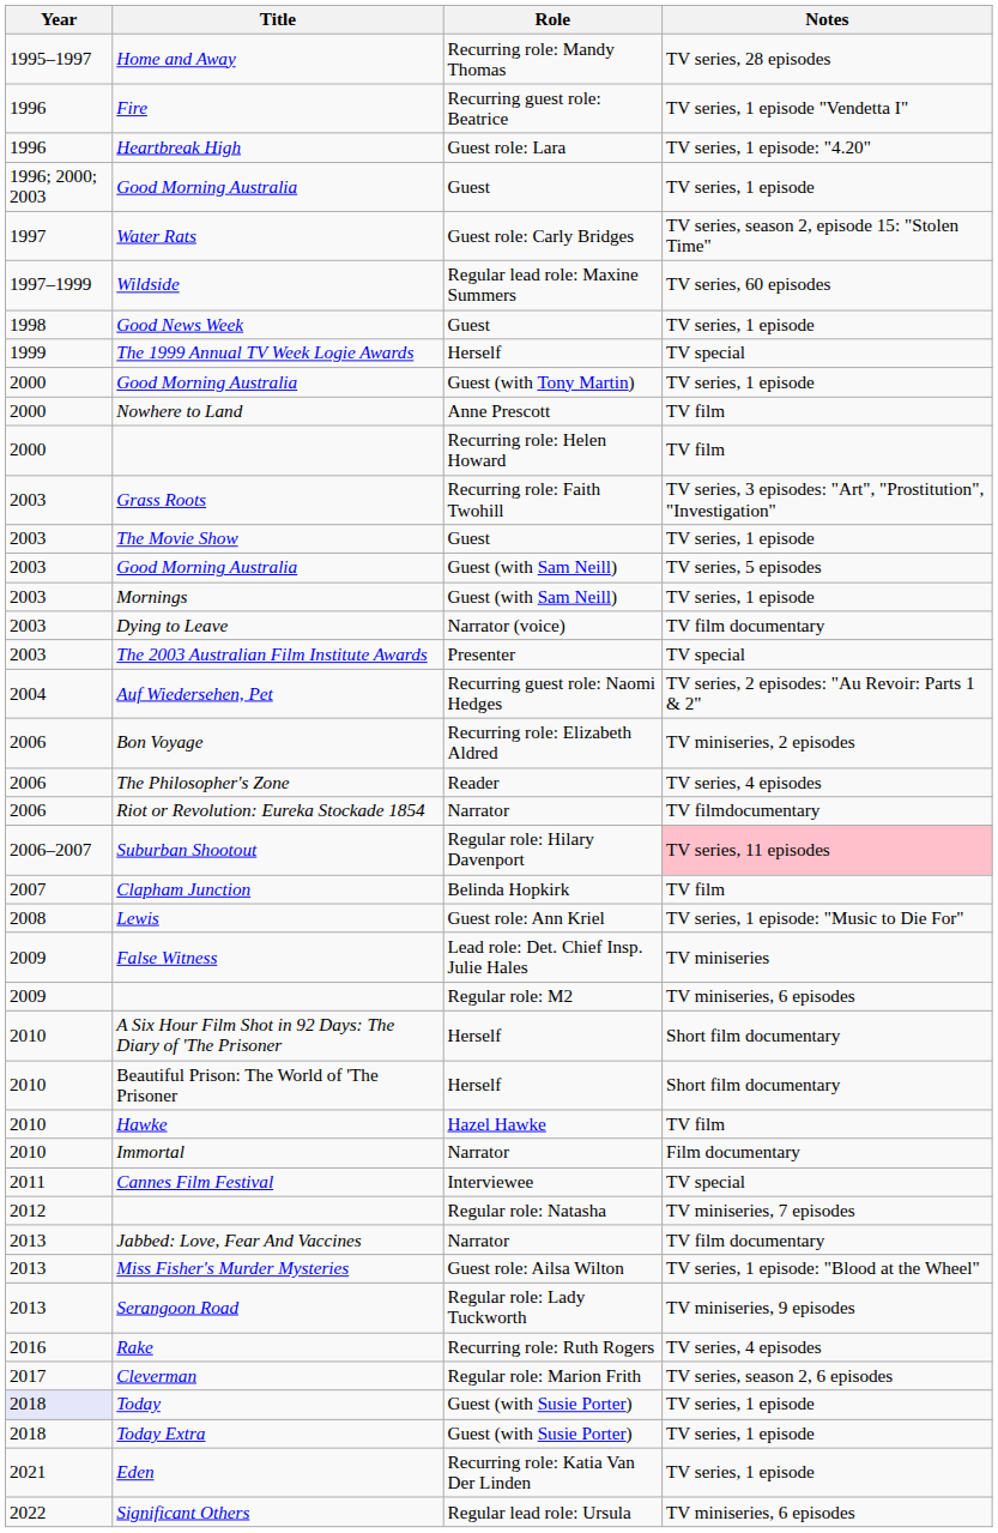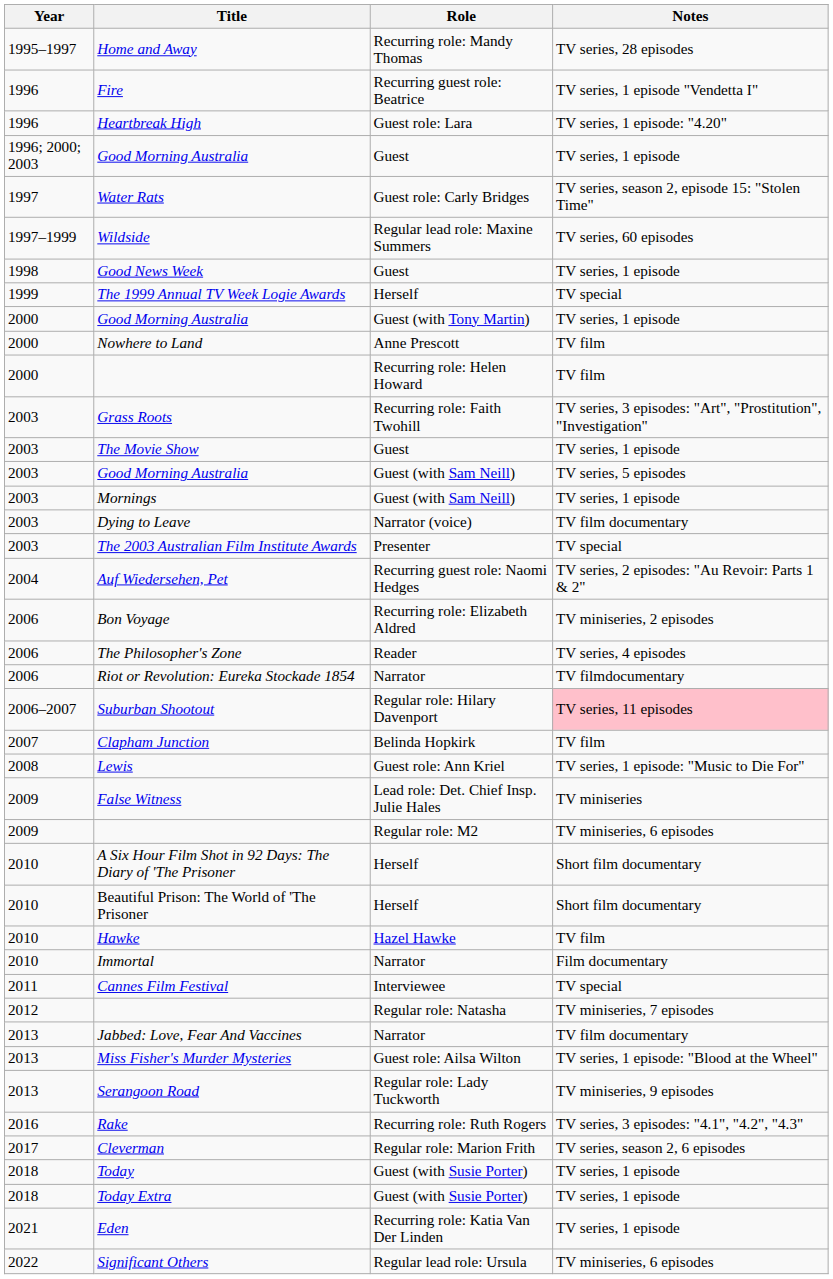Rake | Notes: TV series, 4 episodes -> TV series, 3 episodes: "4.1", "4.2", "4.3"
Today | Year: lavender background -> no background
